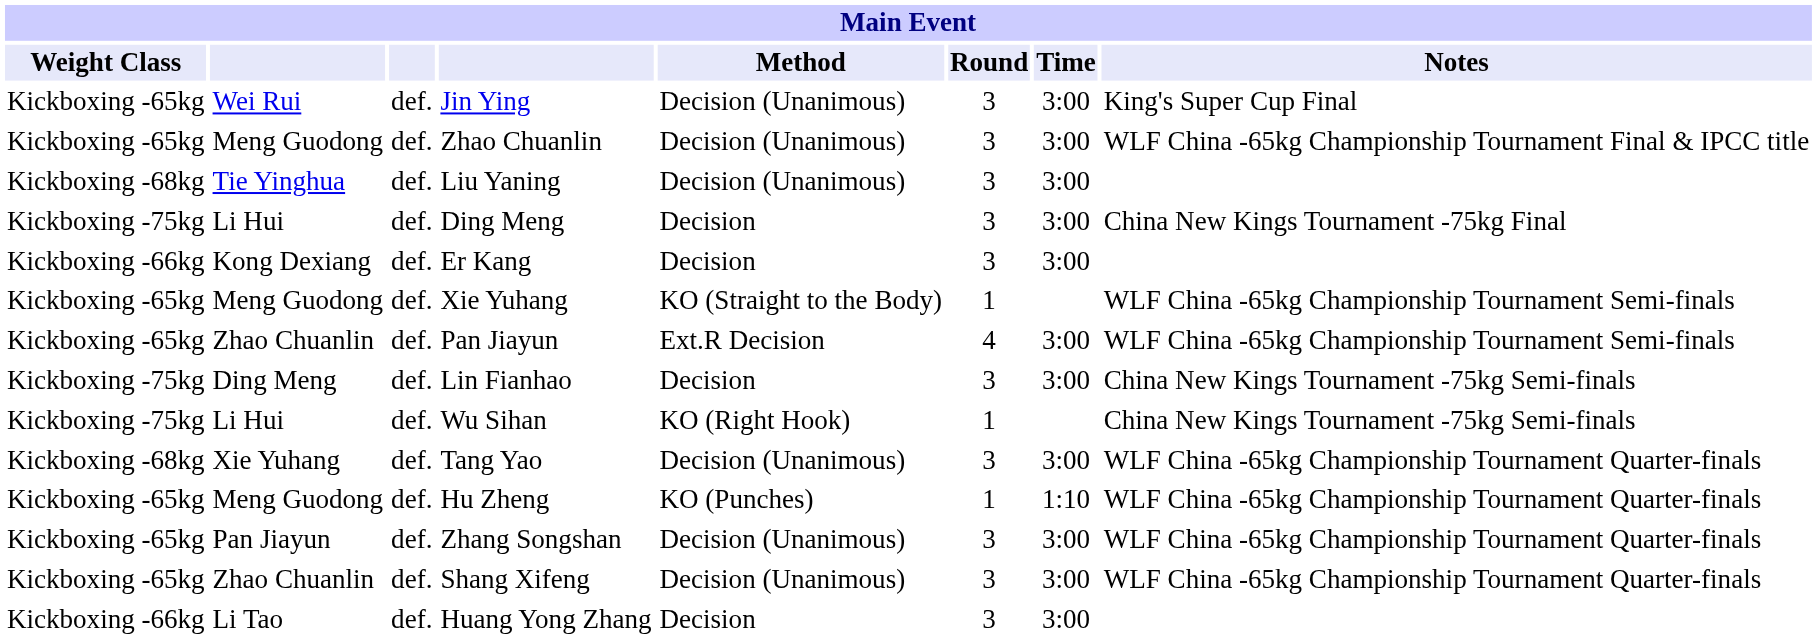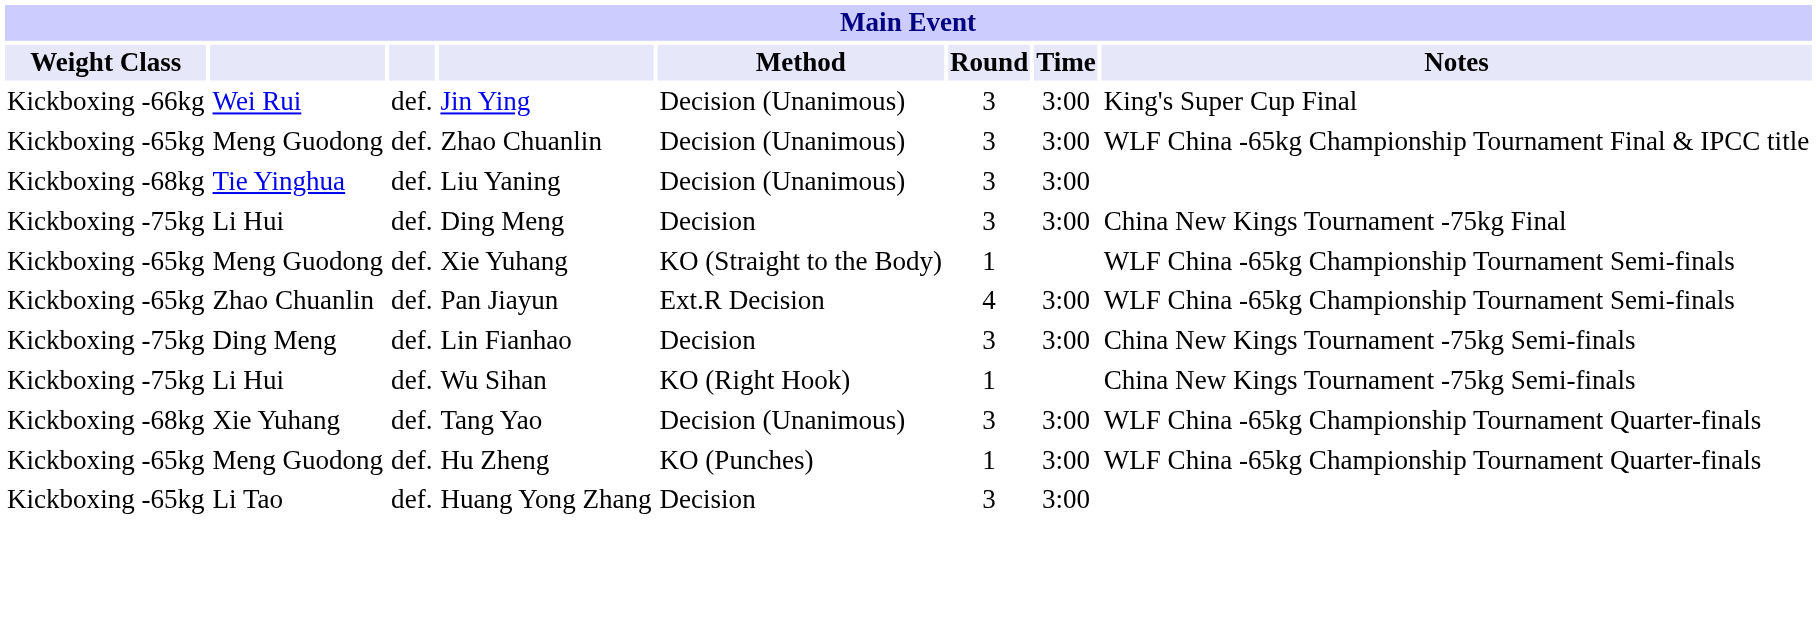Jin Ying | Weight Class: Kickboxing -65kg -> Kickboxing -66kg
- row: Kickboxing -66kg | Kong Dexiang | def. | Er Kang | Decision | 3 | 3:00
Hu Zheng | Time: 1:10 -> 3:00
- row: Kickboxing -65kg | Pan Jiayun | def. | Zhang Songshan | Decision (Unanimous) | 3 | 3:00 | WLF China -65kg Championship Tournament Quarter-finals
- row: Kickboxing -65kg | Zhao Chuanlin | def. | Shang Xifeng | Decision (Unanimous) | 3 | 3:00 | WLF China -65kg Championship Tournament Quarter-finals
Huang Yong Zhang | Weight Class: Kickboxing -66kg -> Kickboxing -65kg
